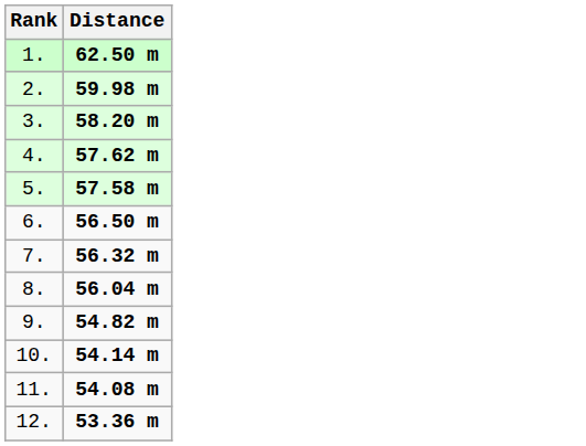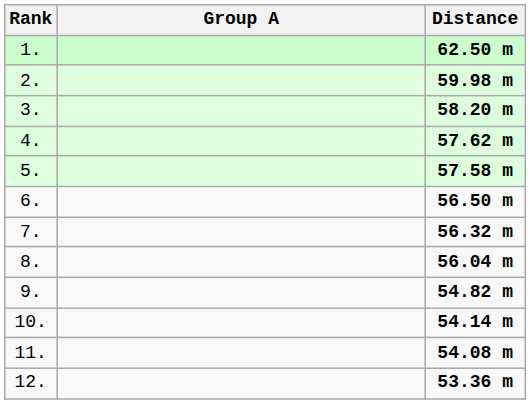+ column: Group A
